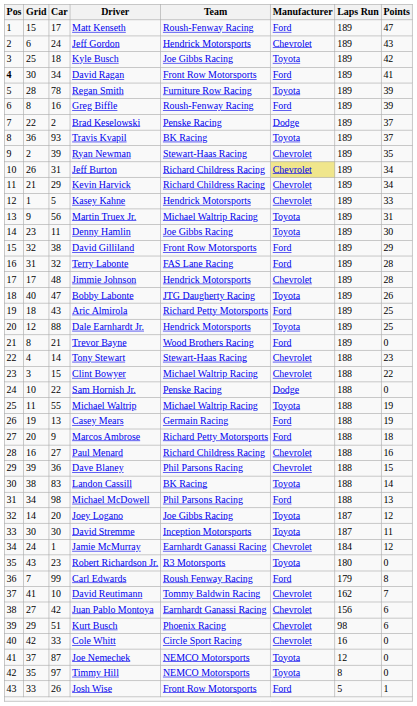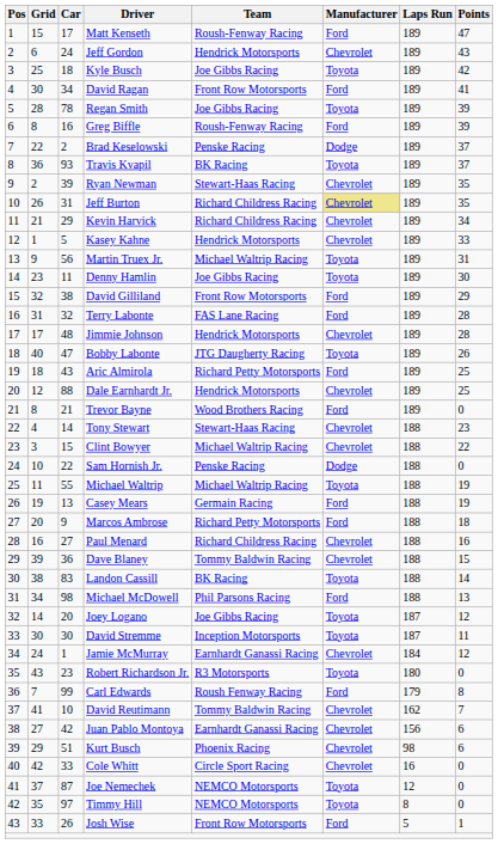David Ragan | Pos: bold -> normal
Regan Smith | Team: Furniture Row Racing -> Joe Gibbs Racing
Jeff Burton | Points: 34 -> 35
Dale Earnhardt Jr. | Manufacturer: Toyota -> Chevrolet
Dave Blaney | Team: Phil Parsons Racing -> Tommy Baldwin Racing
